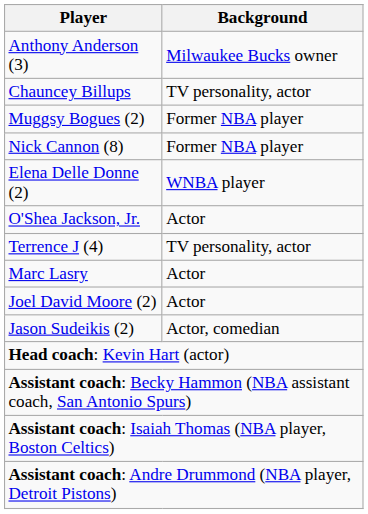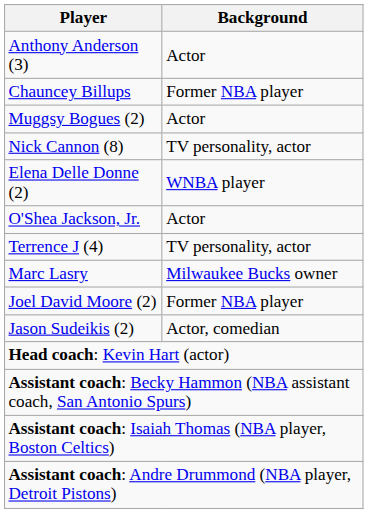Anthony Anderson (3) | Background: Milwaukee Bucks owner -> Actor
Chauncey Billups | Background: TV personality, actor -> Former NBA player
Muggsy Bogues (2) | Background: Former NBA player -> Actor
Nick Cannon (8) | Background: Former NBA player -> TV personality, actor
Marc Lasry | Background: Actor -> Milwaukee Bucks owner
Joel David Moore (2) | Background: Actor -> Former NBA player
